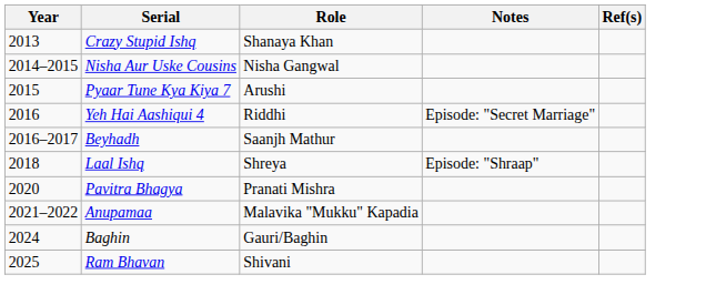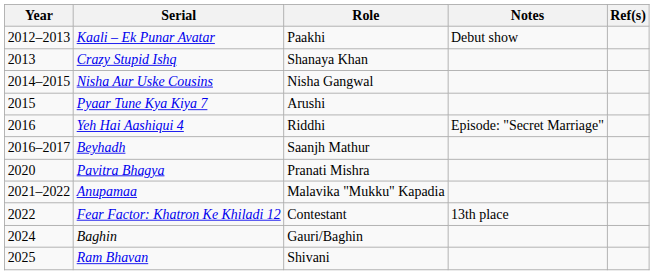+ row: 2012–2013 | Kaali – Ek Punar Avatar | Paakhi | Debut show
- row: 2018 | Laal Ishq | Shreya | Episode: "Shraap"
+ row: 2022 | Fear Factor: Khatron Ke Khiladi 12 | Contestant | 13th place
